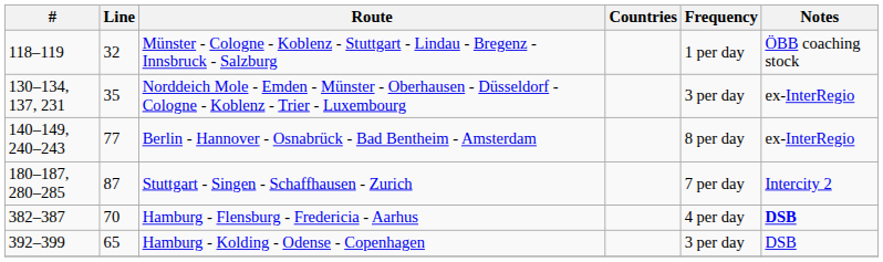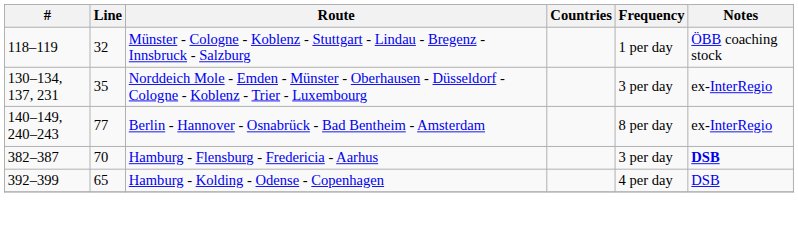- row: 180–187, 280–285 | 87 | Stuttgart - Singen - Schaffhausen - Zurich | 7 per day | Intercity 2
Hamburg - Flensburg - Fredericia - Aarhus | Frequency: 4 per day -> 3 per day
Hamburg - Kolding - Odense - Copenhagen | Frequency: 3 per day -> 4 per day
